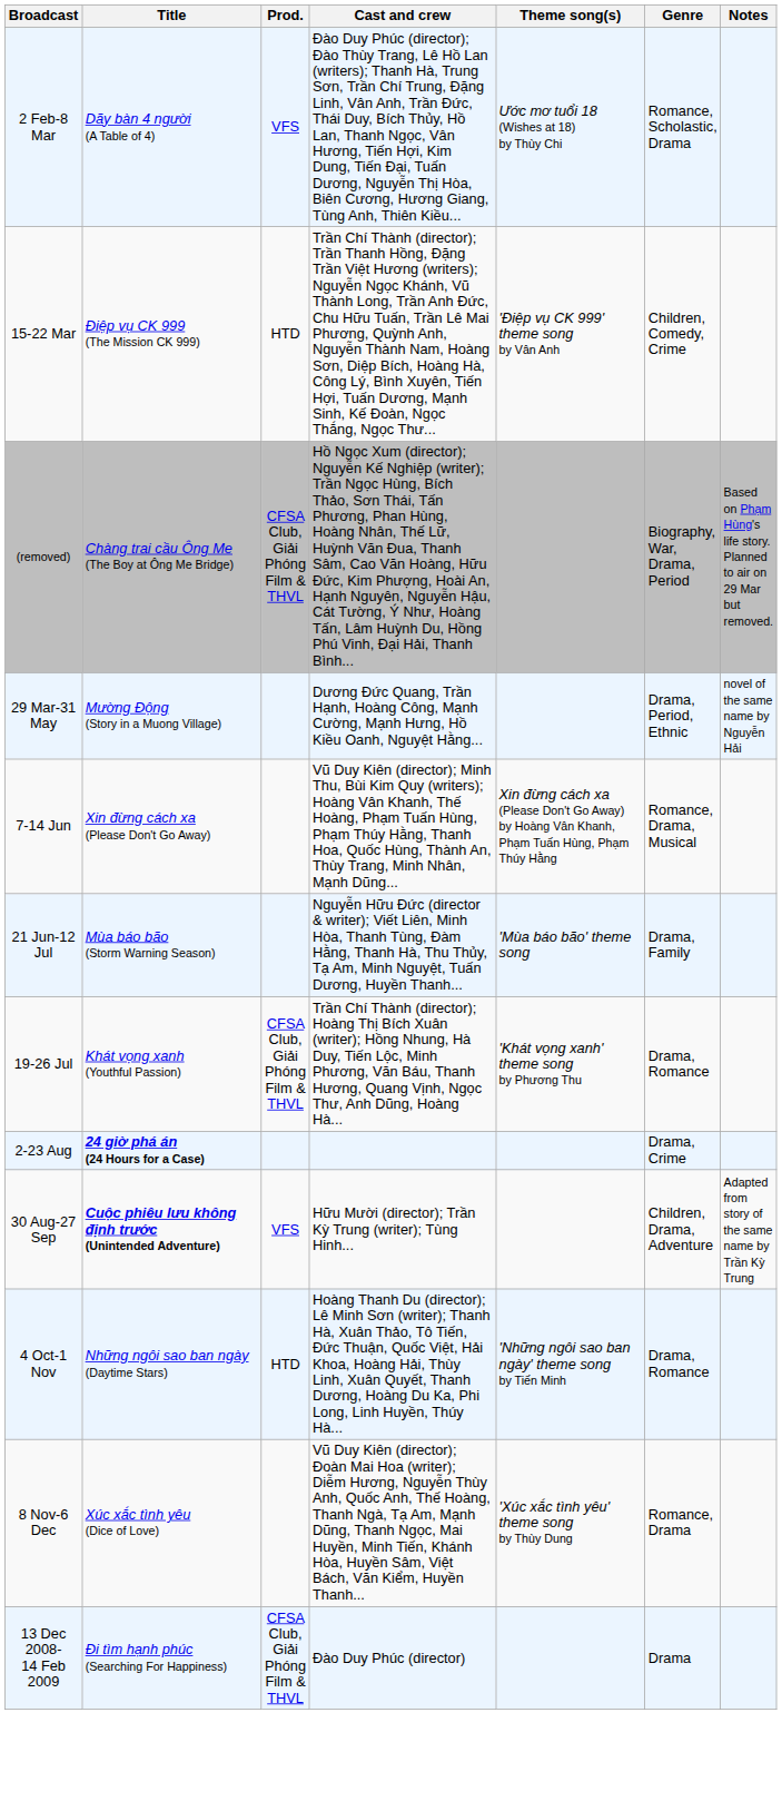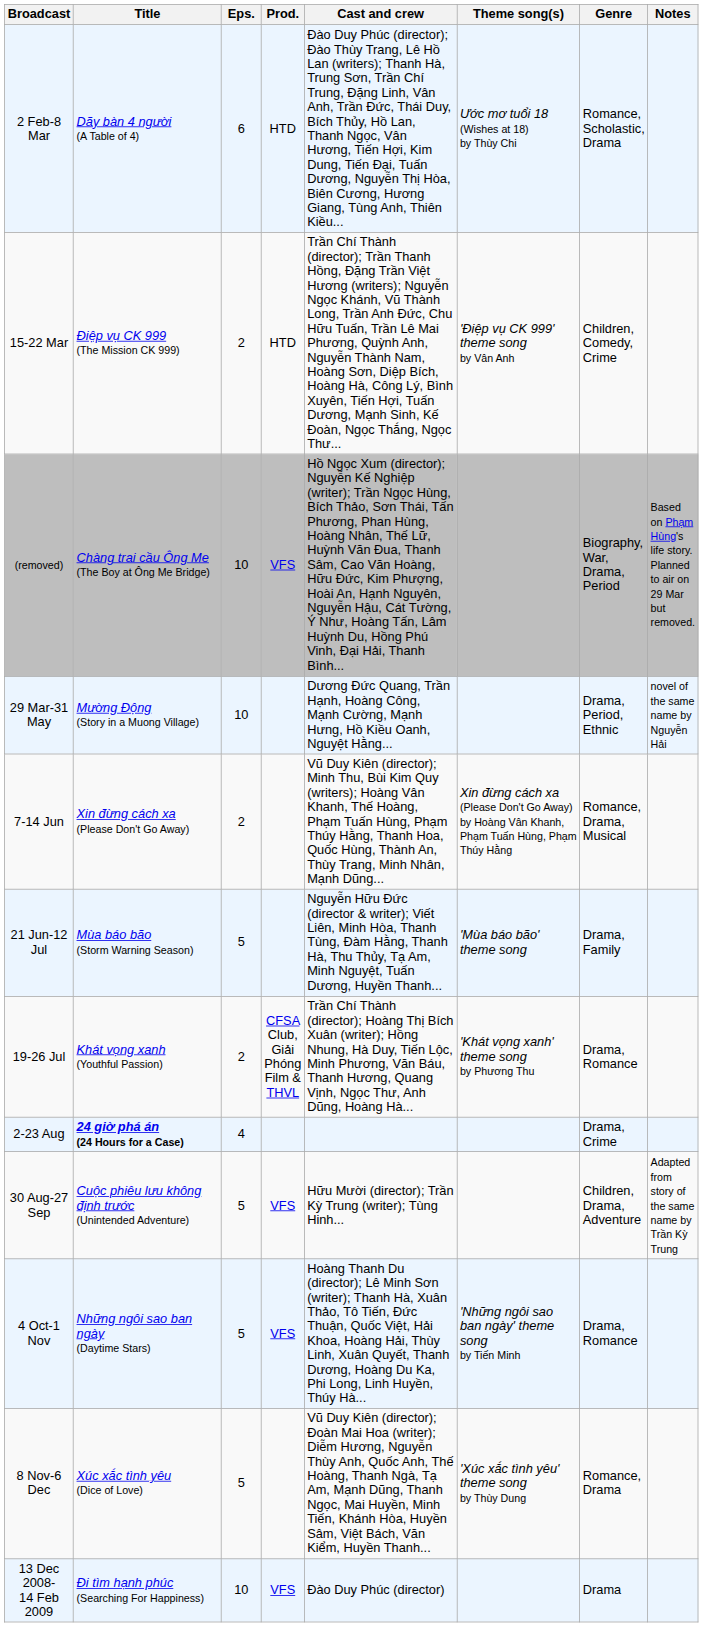+ column: Eps. | 6 | 2 | 10 | 10 | 2 | 5 | 2 | 4 | 5 | 5 | 5 | 10
2 Feb-8 Mar | Prod.: VFS -> HTD
(removed) | Prod.: CFSA Club, Giải Phóng Film & THVL -> VFS
30 Aug-27 Sep | Title: bold -> normal
4 Oct-1 Nov | Prod.: HTD -> VFS
13 Dec 2008- 14 Feb 2009 | Prod.: CFSA Club, Giải Phóng Film & THVL -> VFS
